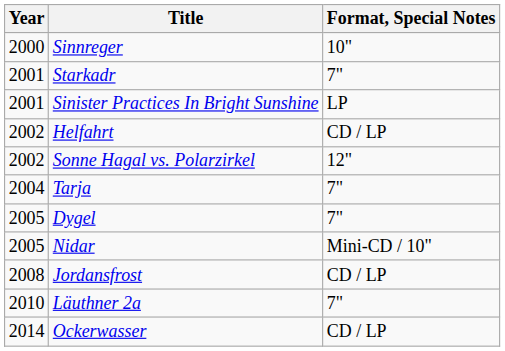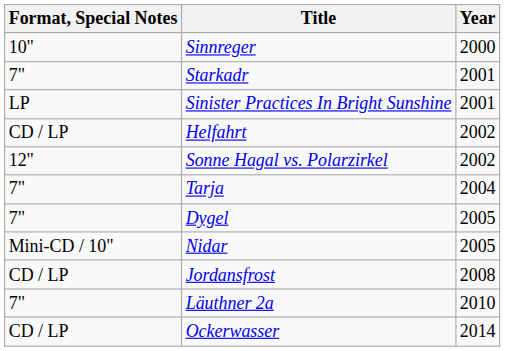columns swapped: Year <-> Format, Special Notes
